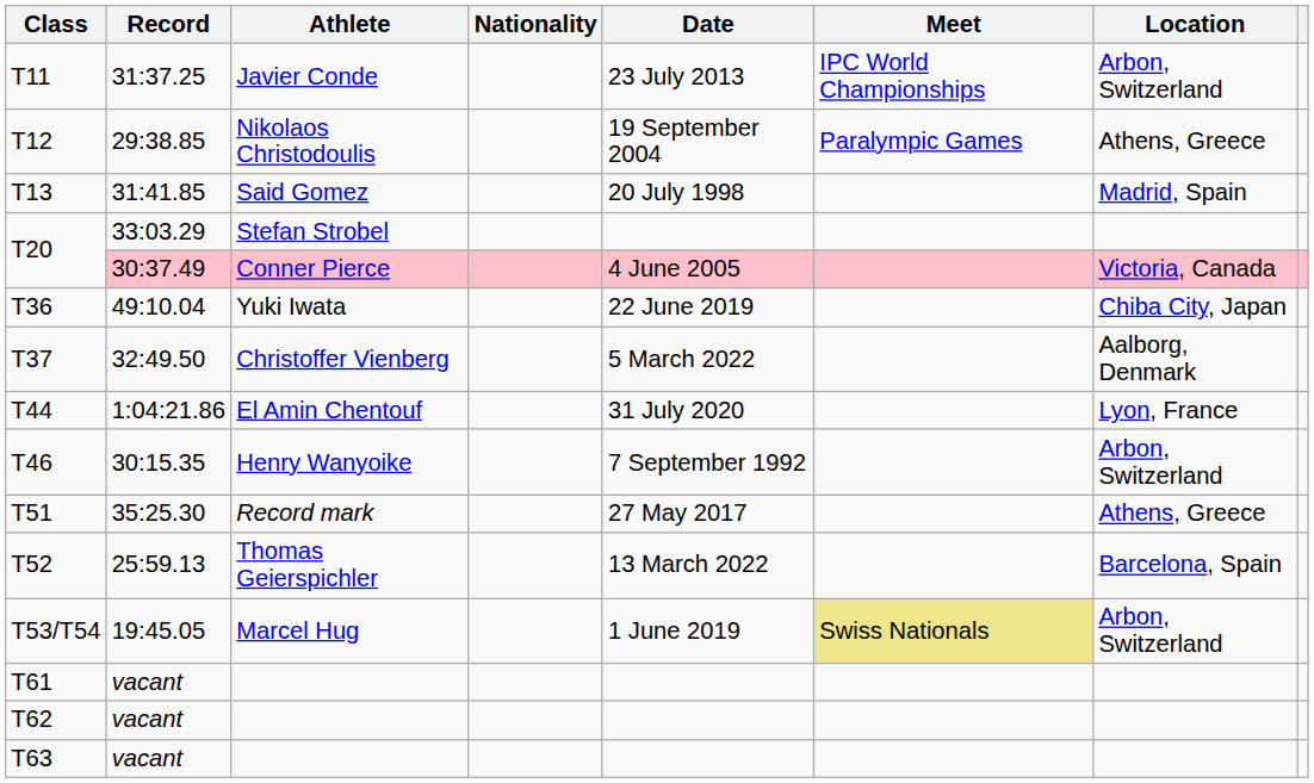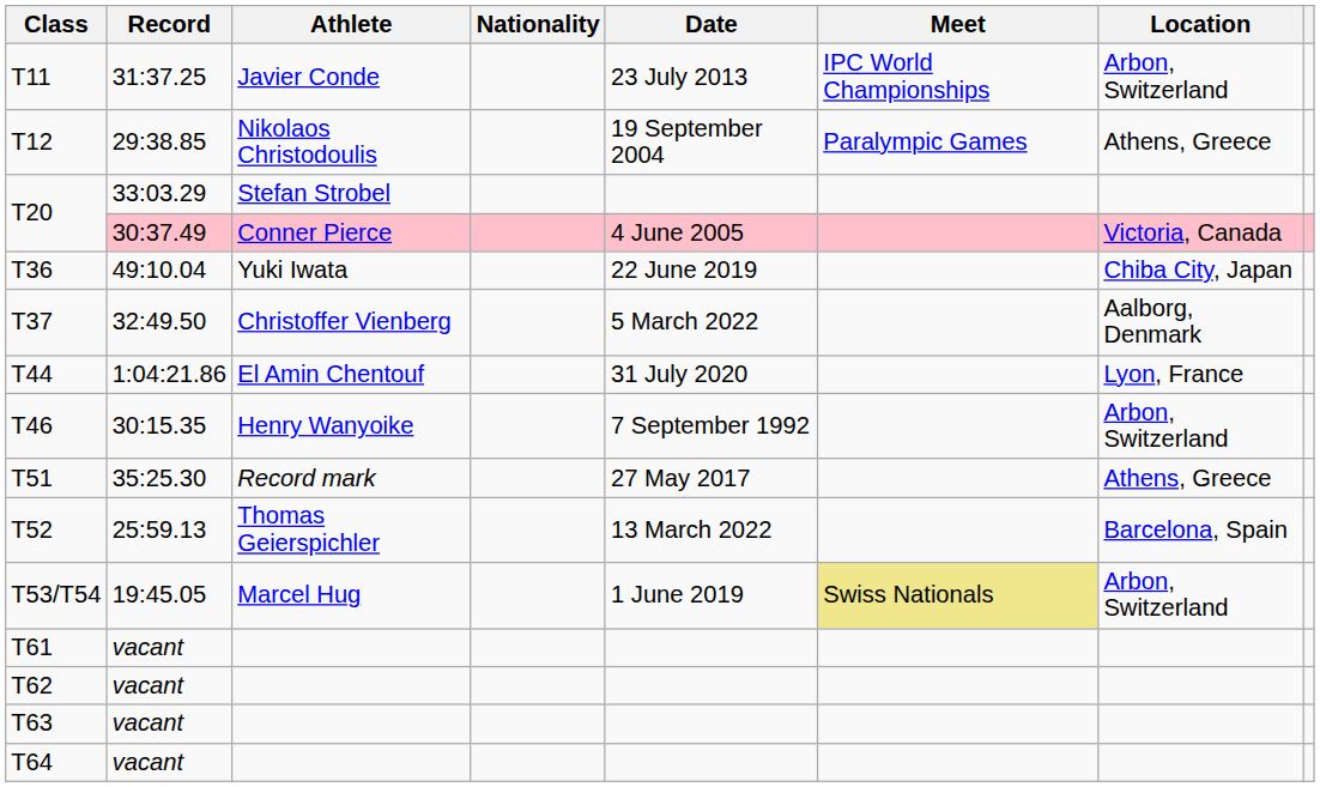- row: T13 | 31:41.85 | Said Gomez | 20 July 1998 | Madrid, Spain
+ row: T64 | vacant
